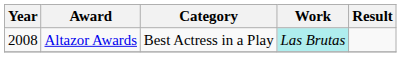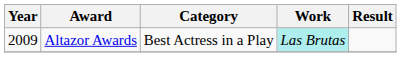Altazor Awards | Year: 2008 -> 2009
